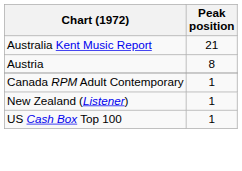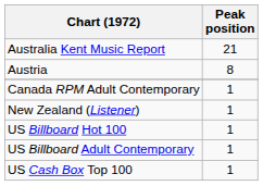+ row: US Billboard Hot 100 | 1
+ row: US Billboard Adult Contemporary | 1
